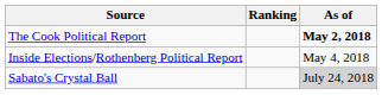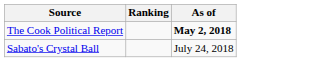- row: Inside Elections/Rothenberg Political Report | May 4, 2018
Sabato's Crystal Ball | As of: lightgrey background -> no background
